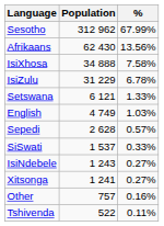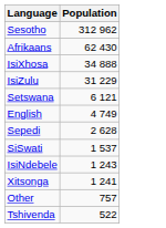- column: % | 67.99% | 13.56% | 7.58% | 6.78% | 1.33% | 1.03% | 0.57% | 0.33% | 0.27% | 0.27% | 0.16% | 0.11%
